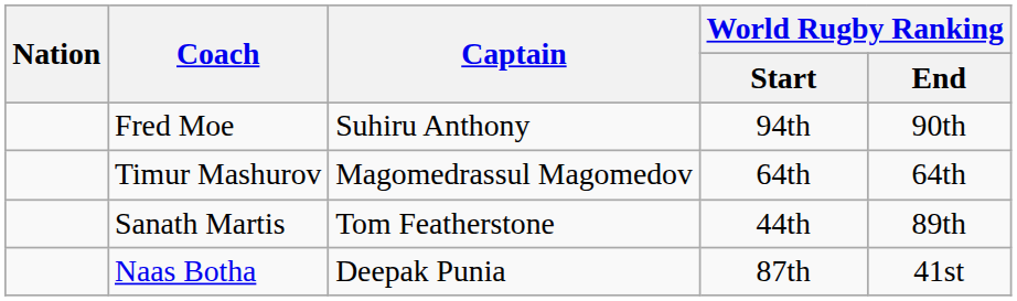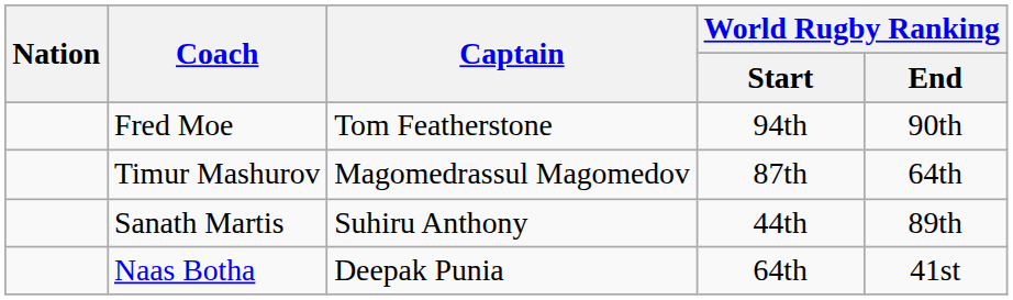Fred Moe | Captain: Suhiru Anthony -> Tom Featherstone
Timur Mashurov | World Rugby Ranking / Start: 64th -> 87th
Sanath Martis | Captain: Tom Featherstone -> Suhiru Anthony
Naas Botha | World Rugby Ranking / Start: 87th -> 64th
